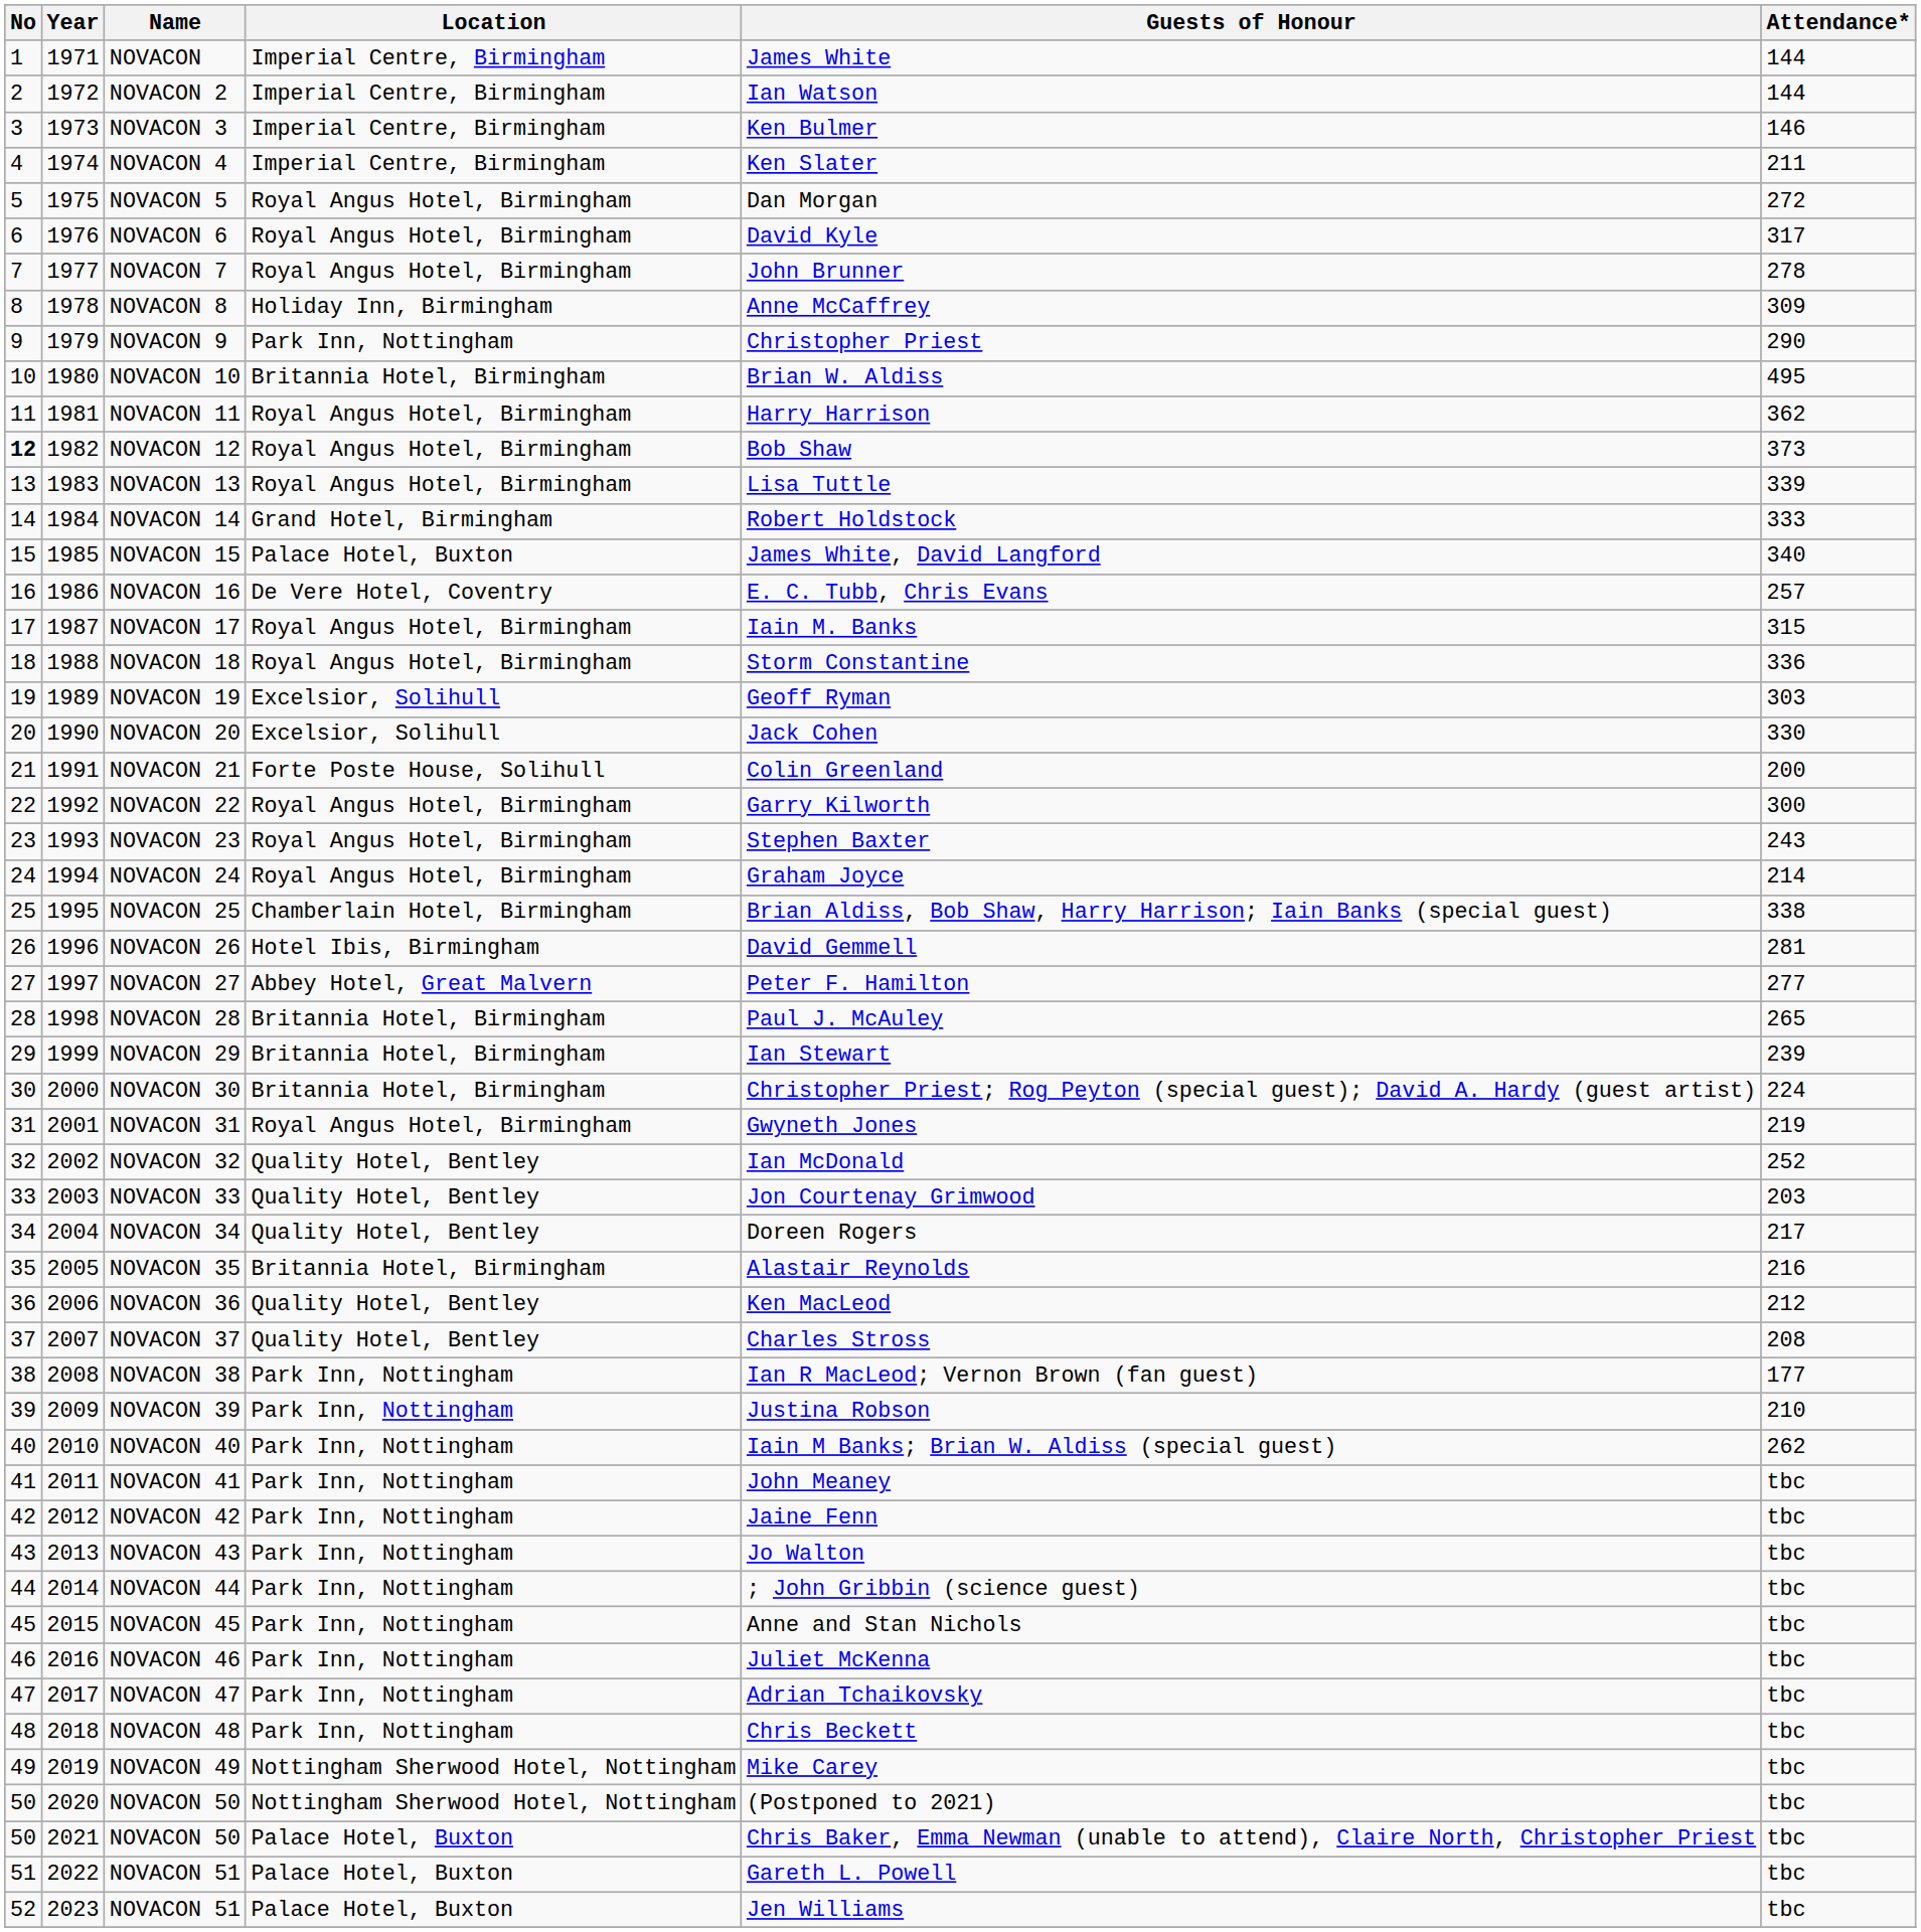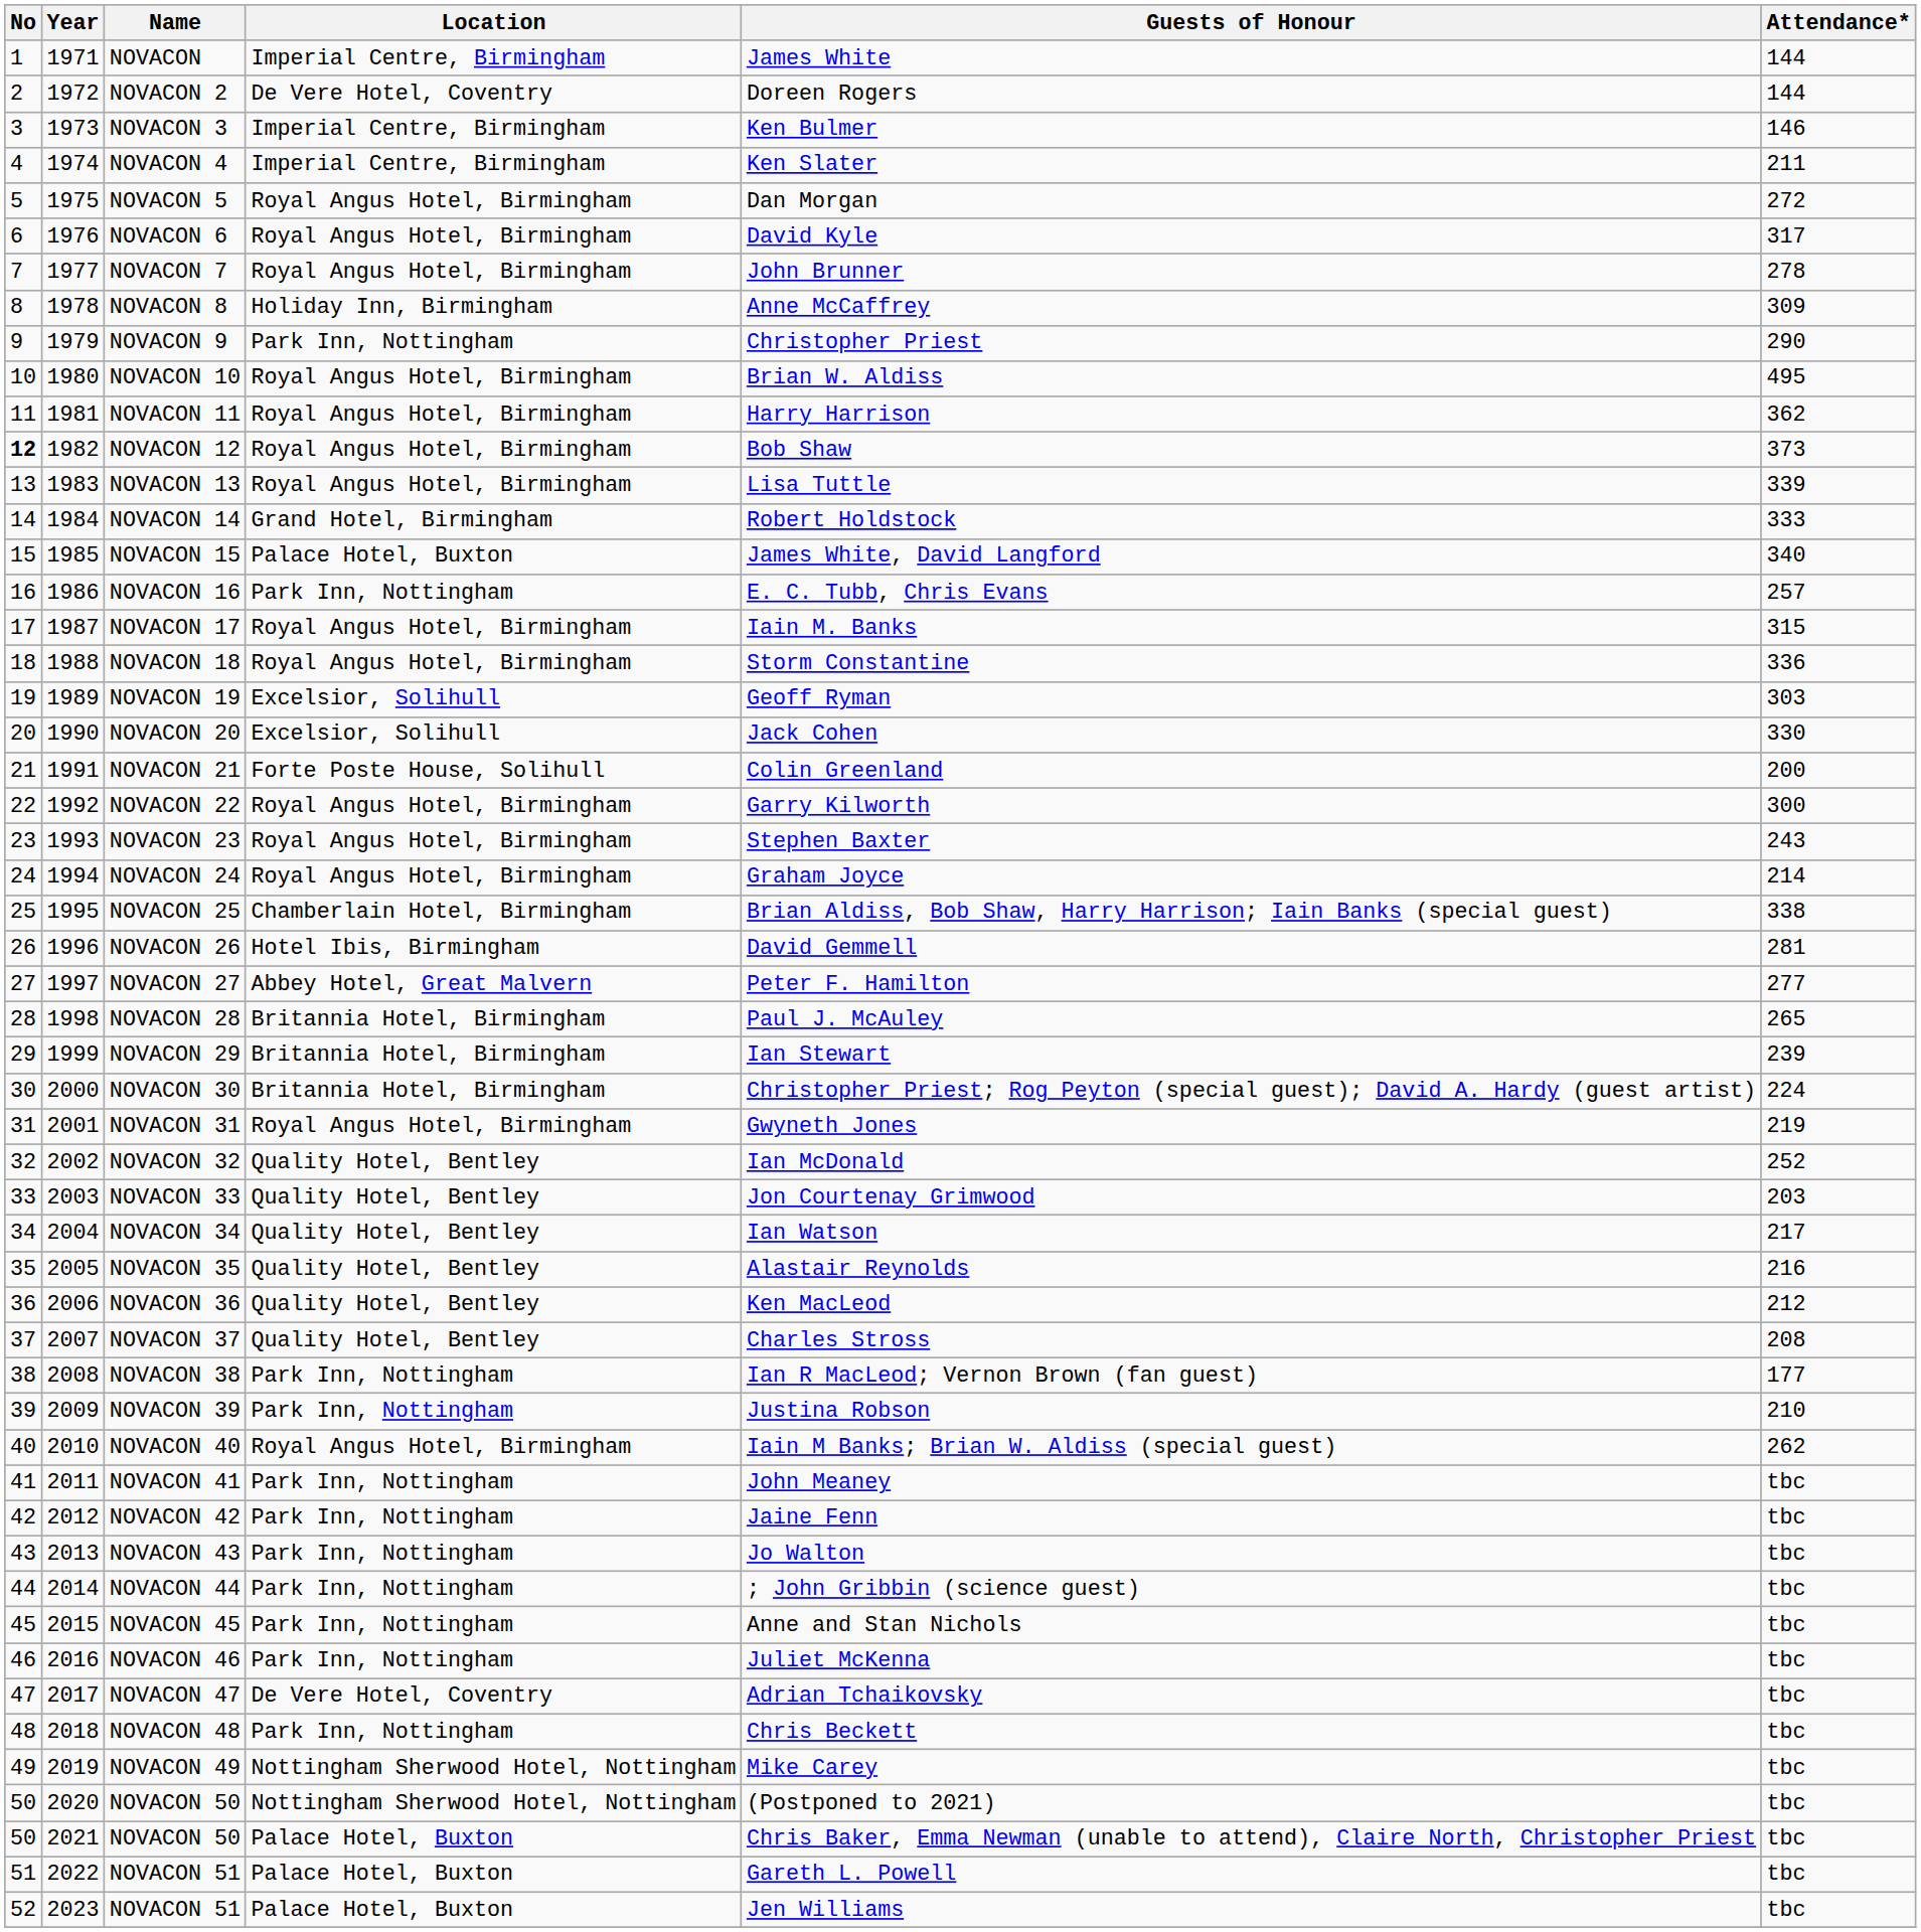NOVACON 2 | Location: Imperial Centre, Birmingham -> De Vere Hotel, Coventry
NOVACON 2 | Guests of Honour: Ian Watson -> Doreen Rogers
NOVACON 10 | Location: Britannia Hotel, Birmingham -> Royal Angus Hotel, Birmingham
NOVACON 16 | Location: De Vere Hotel, Coventry -> Park Inn, Nottingham
NOVACON 34 | Guests of Honour: Doreen Rogers -> Ian Watson
NOVACON 35 | Location: Britannia Hotel, Birmingham -> Quality Hotel, Bentley
NOVACON 40 | Location: Park Inn, Nottingham -> Royal Angus Hotel, Birmingham
NOVACON 47 | Location: Park Inn, Nottingham -> De Vere Hotel, Coventry
